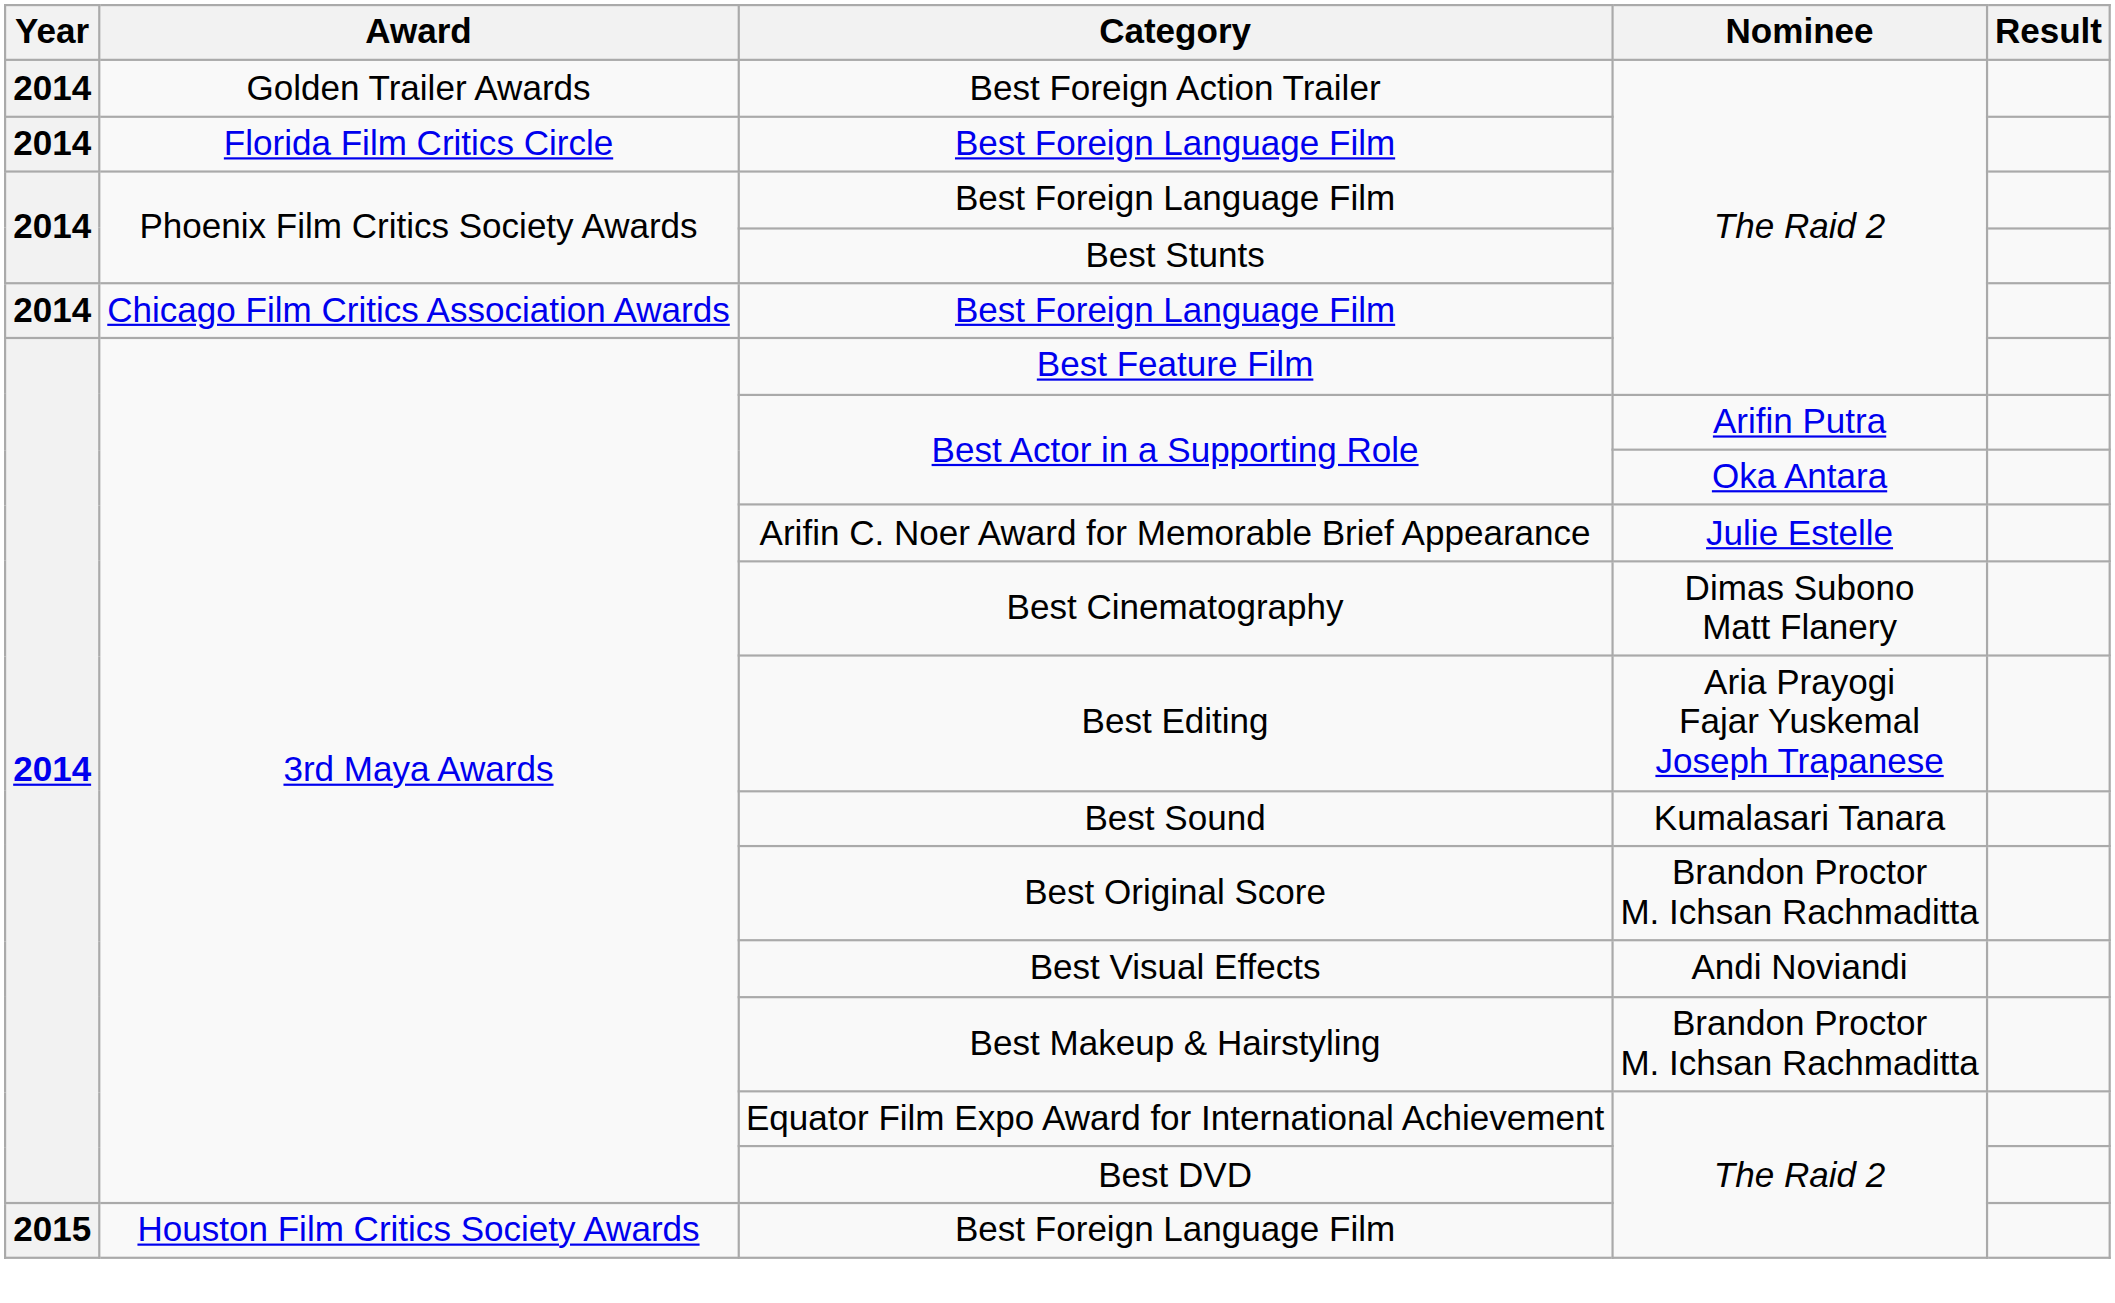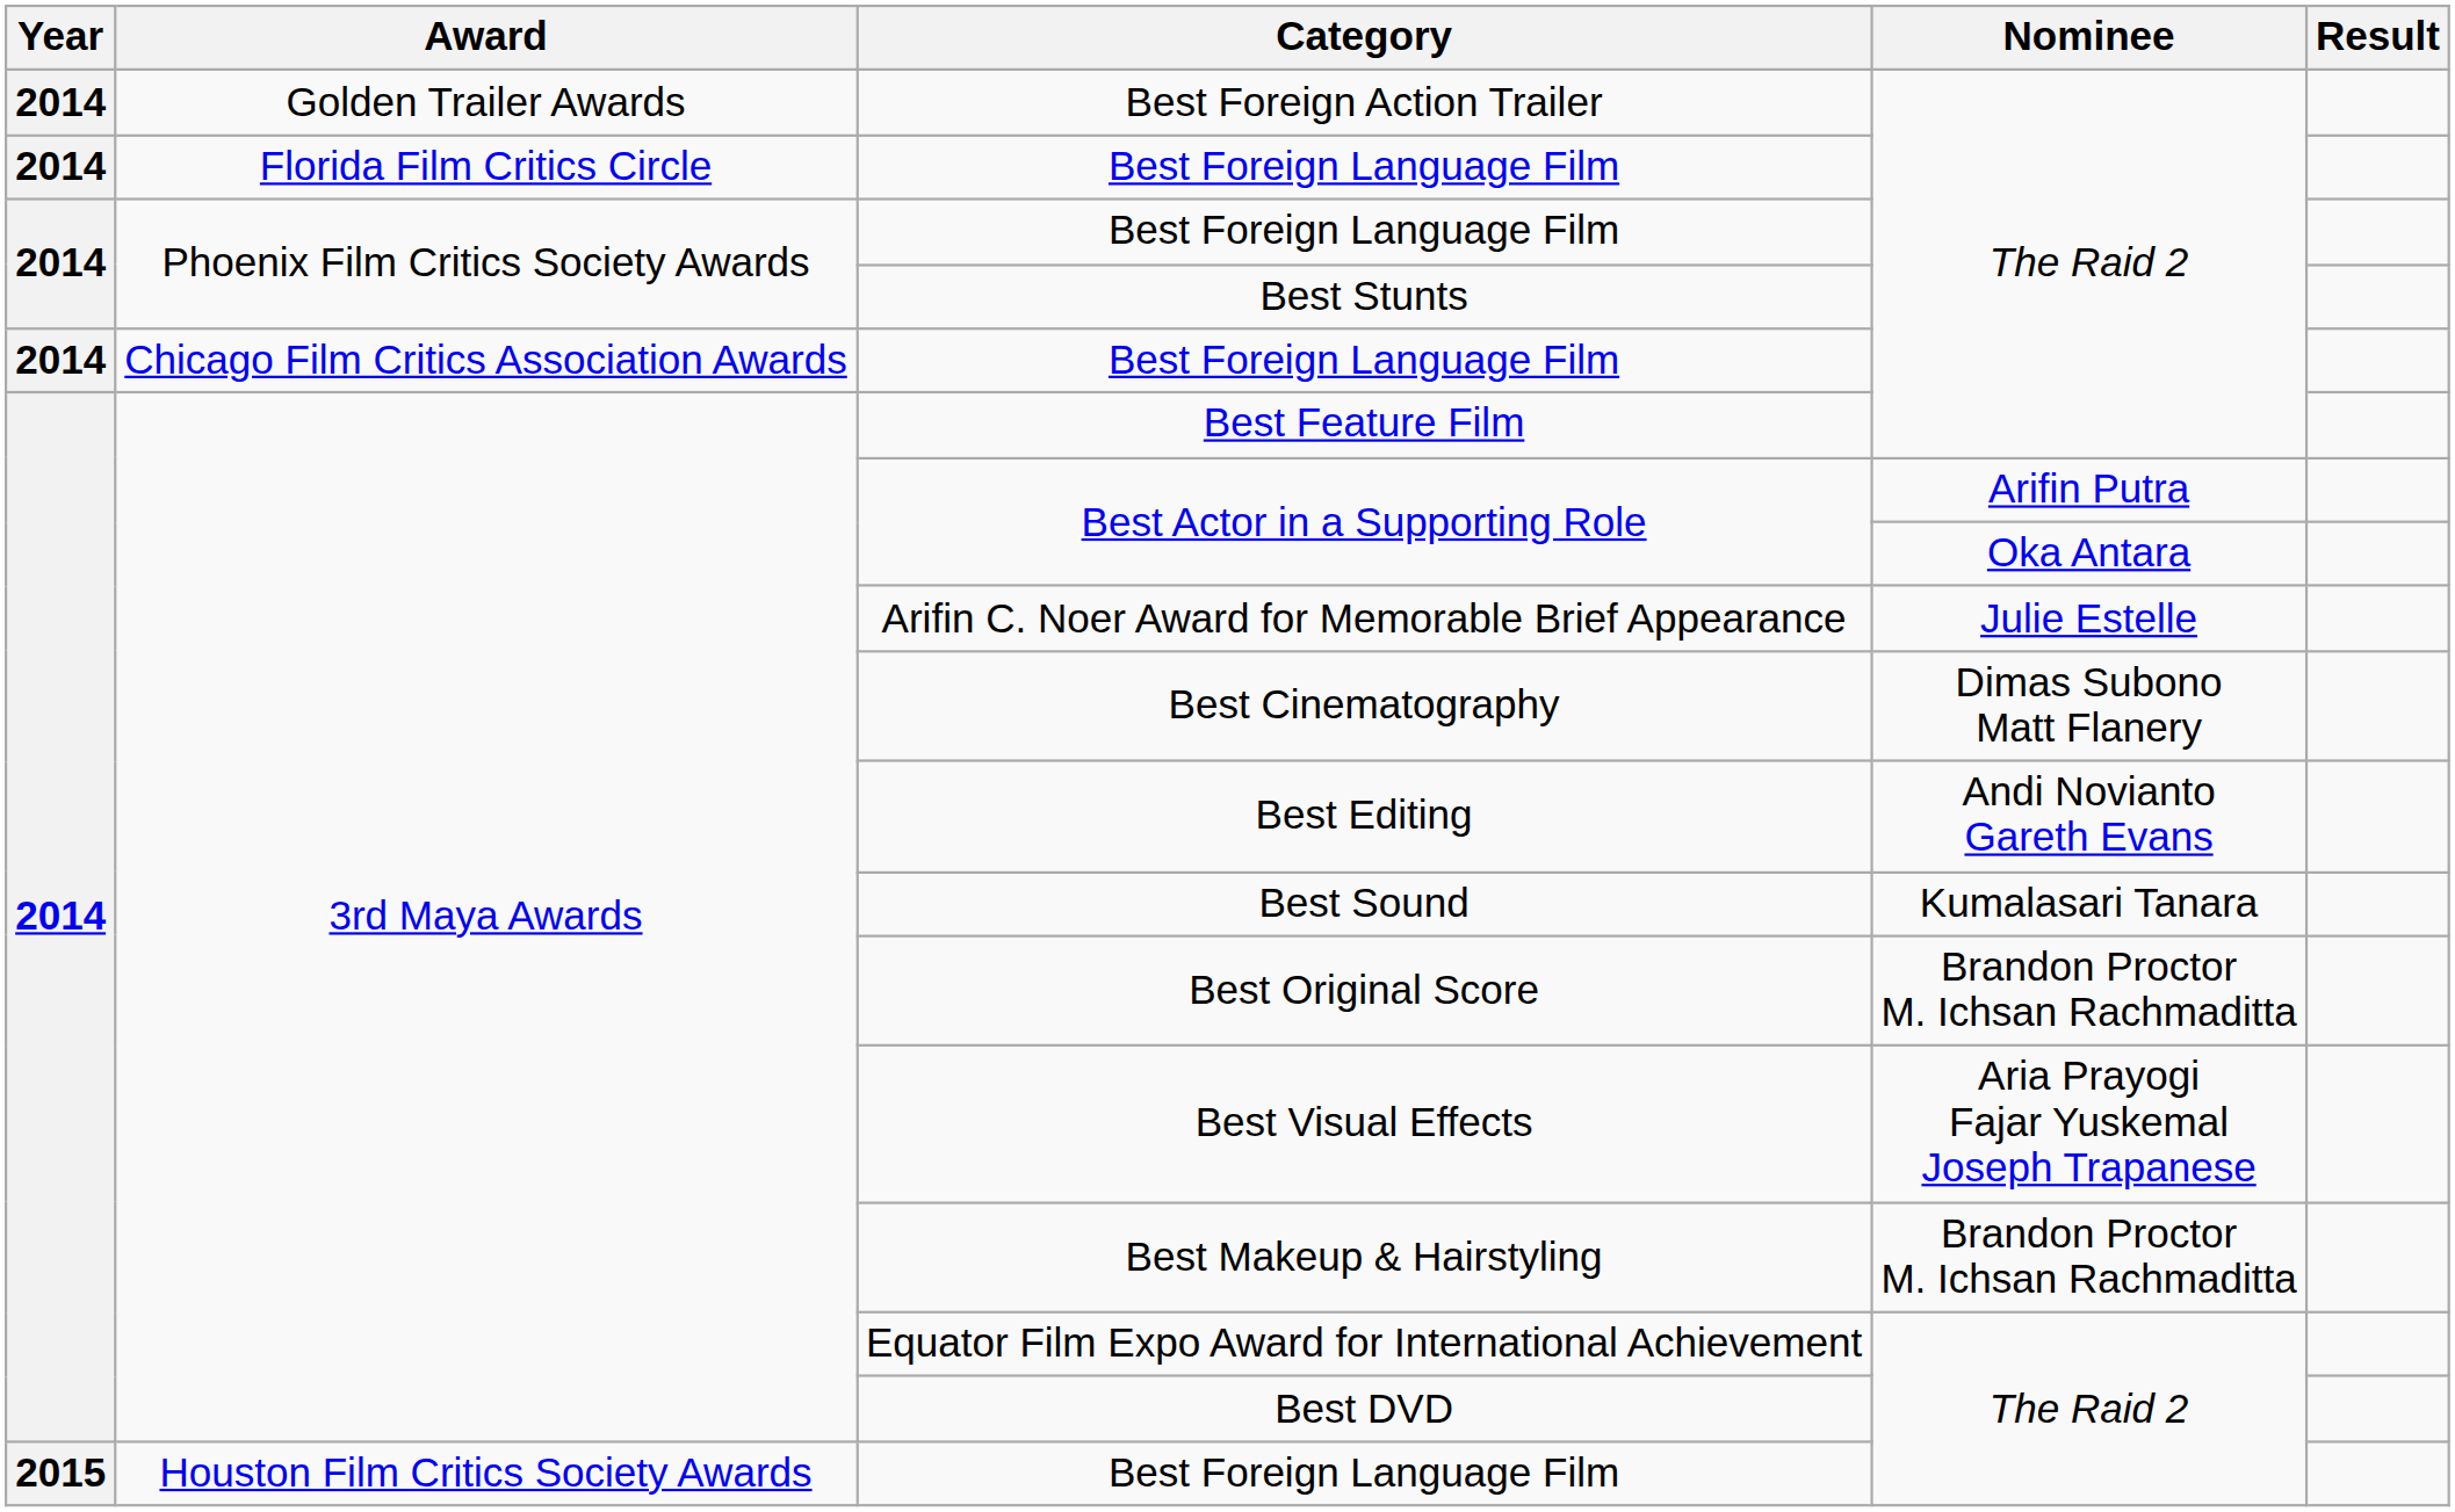Best Editing | Nominee: Aria Prayogi Fajar Yuskemal Joseph Trapanese -> Andi Novianto Gareth Evans
Best Visual Effects | Nominee: Andi Noviandi -> Aria Prayogi Fajar Yuskemal Joseph Trapanese
